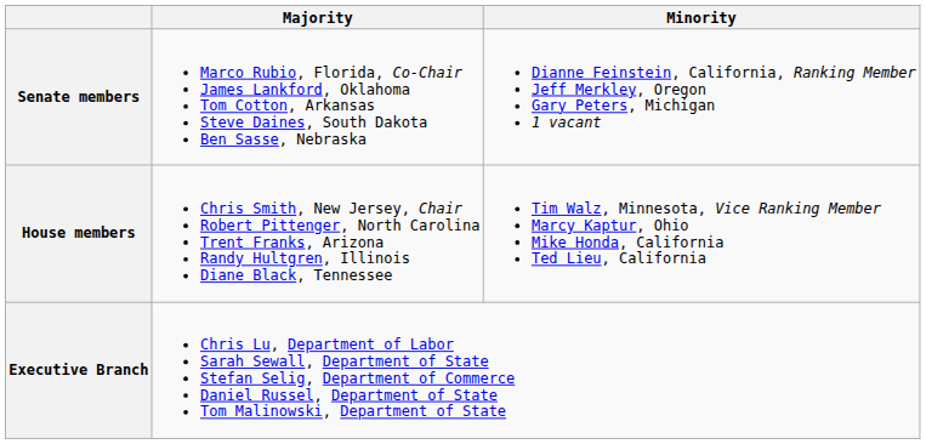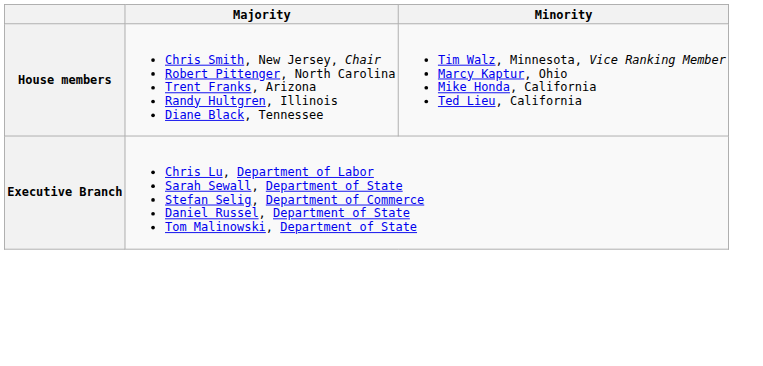- row: Senate members | Marco Rubio, Florida, Co-Chair James Lankford, Oklahoma Tom Cotton, Arkansas Steve Daines, South Dakota Ben Sasse, Nebraska | Dianne Feinstein, California, Ranking Member Jeff Merkley, Oregon Gary Peters, Michigan 1 vacant
